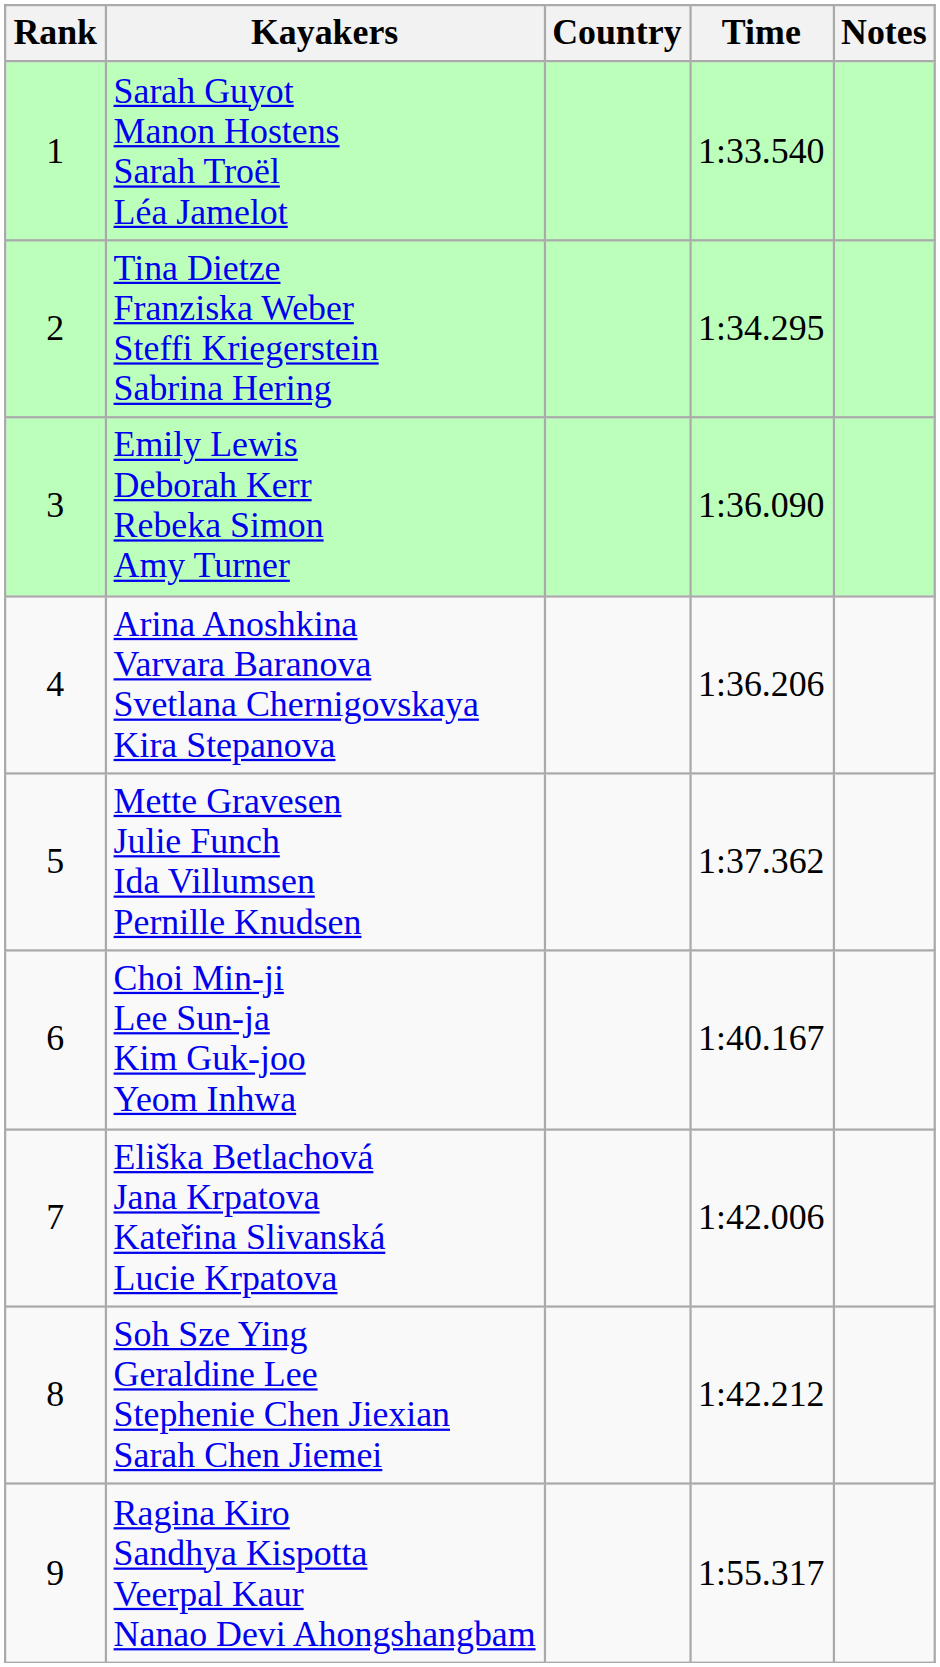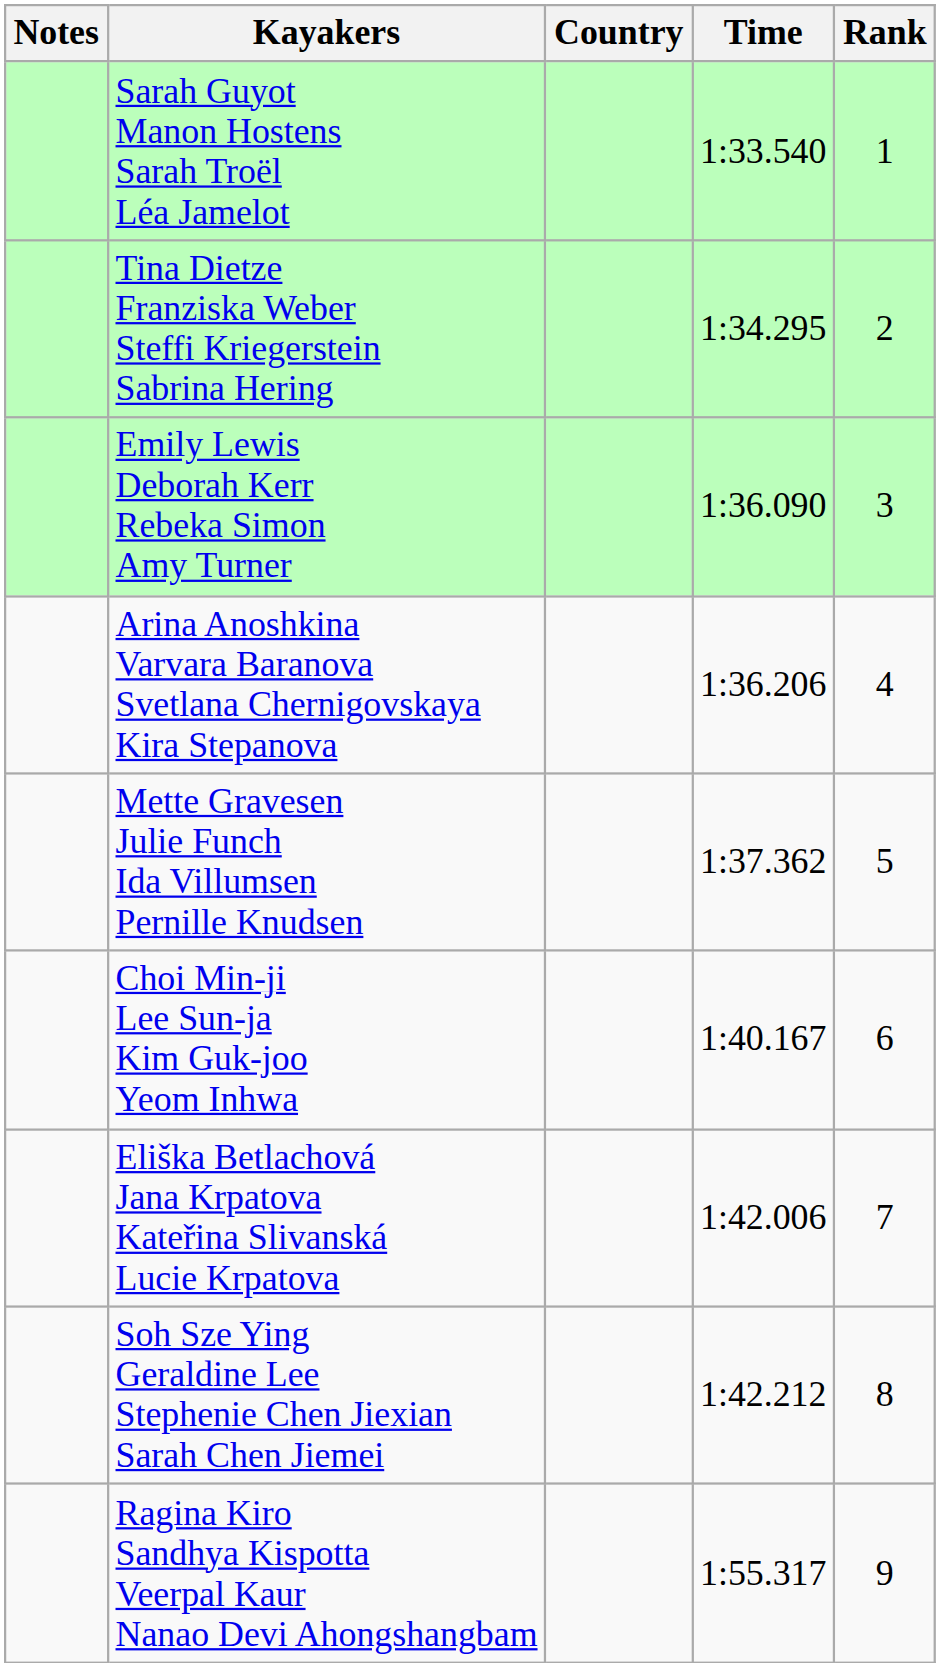columns swapped: Rank <-> Notes
